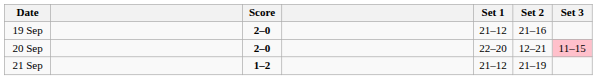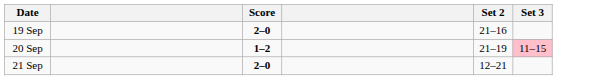- column: Set 1 | 21–12 | 22–20 | 21–12
20 Sep | Score: 2–0 -> 1–2
20 Sep | Set 2: 12–21 -> 21–19
21 Sep | Score: 1–2 -> 2–0
21 Sep | Set 2: 21–19 -> 12–21
